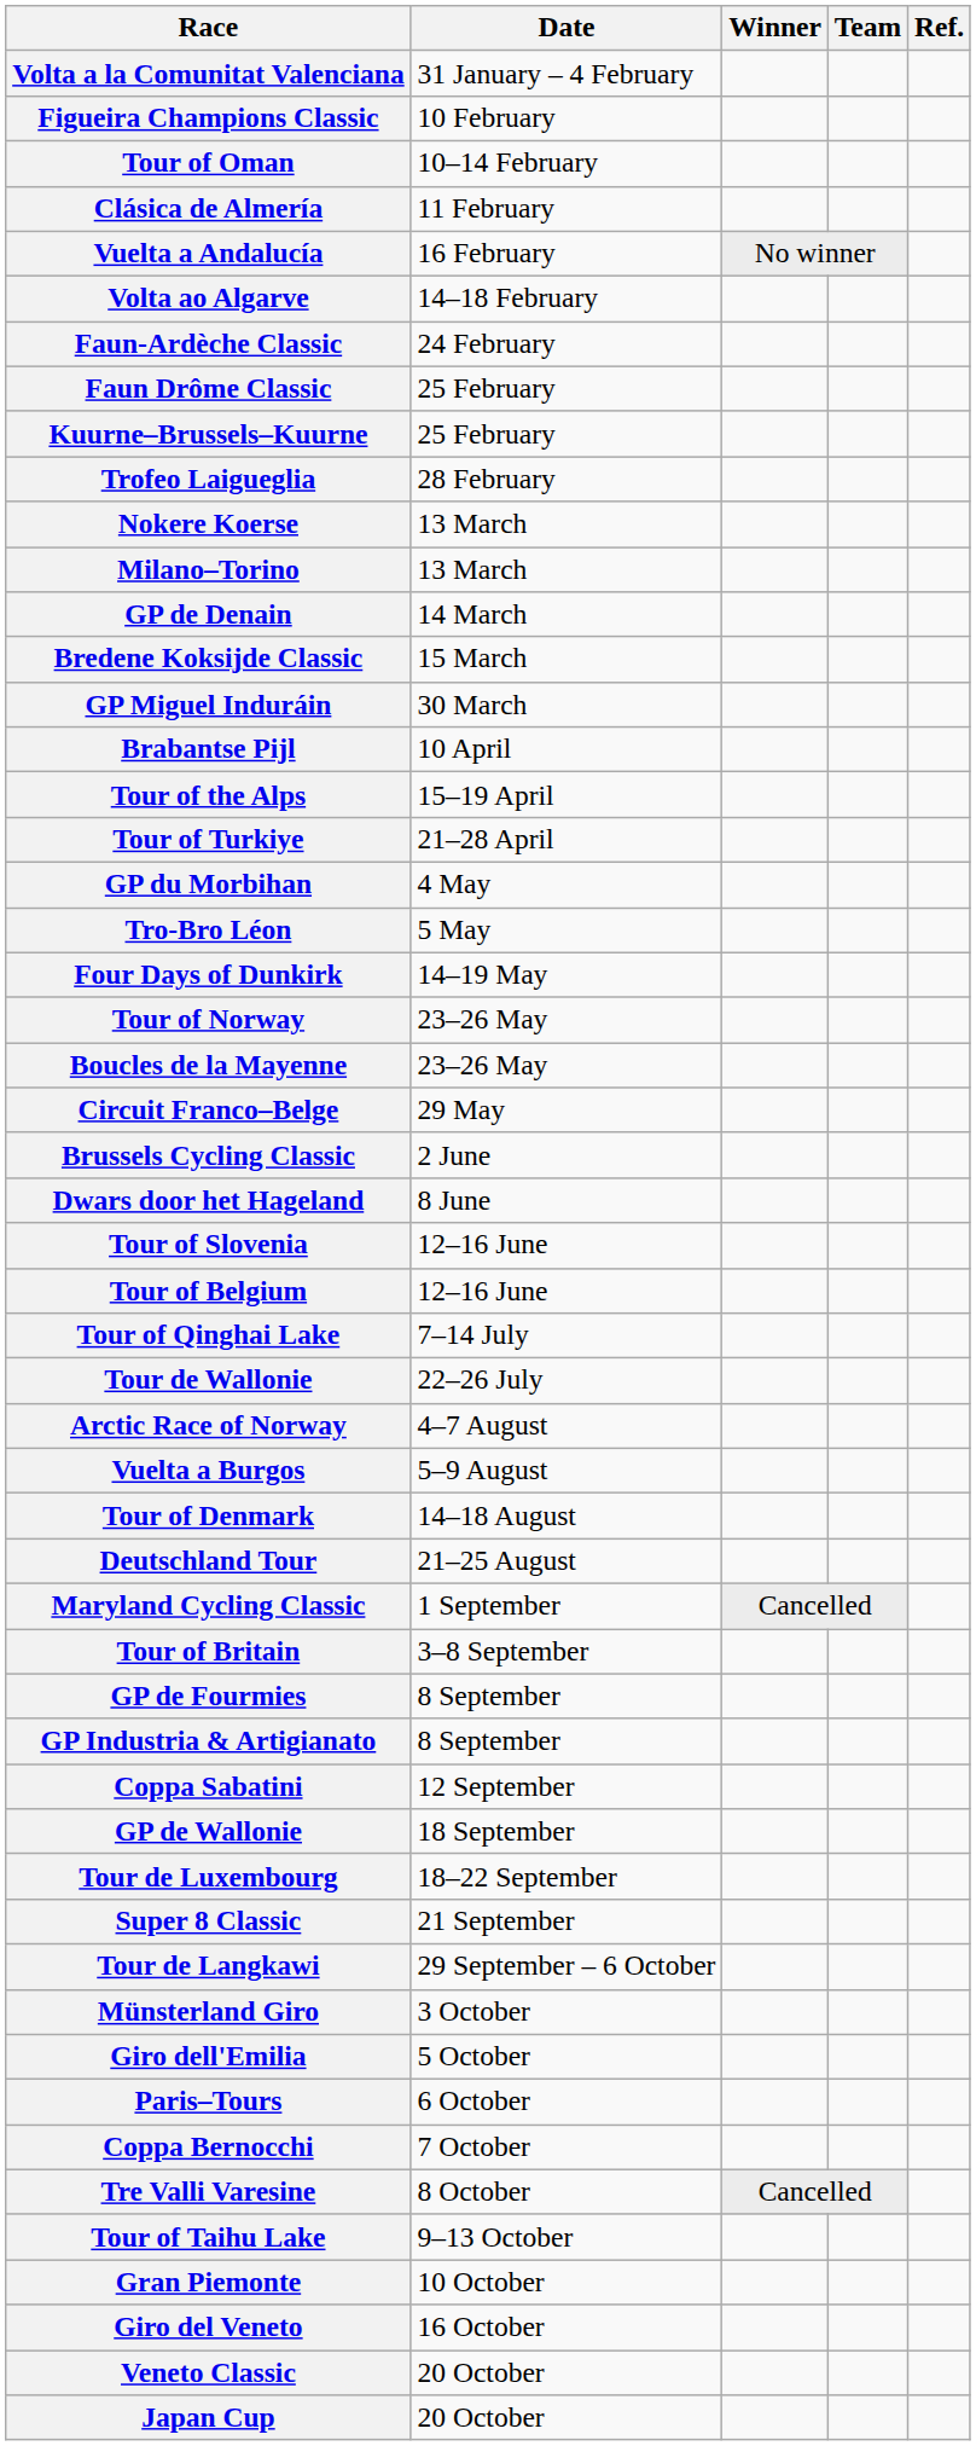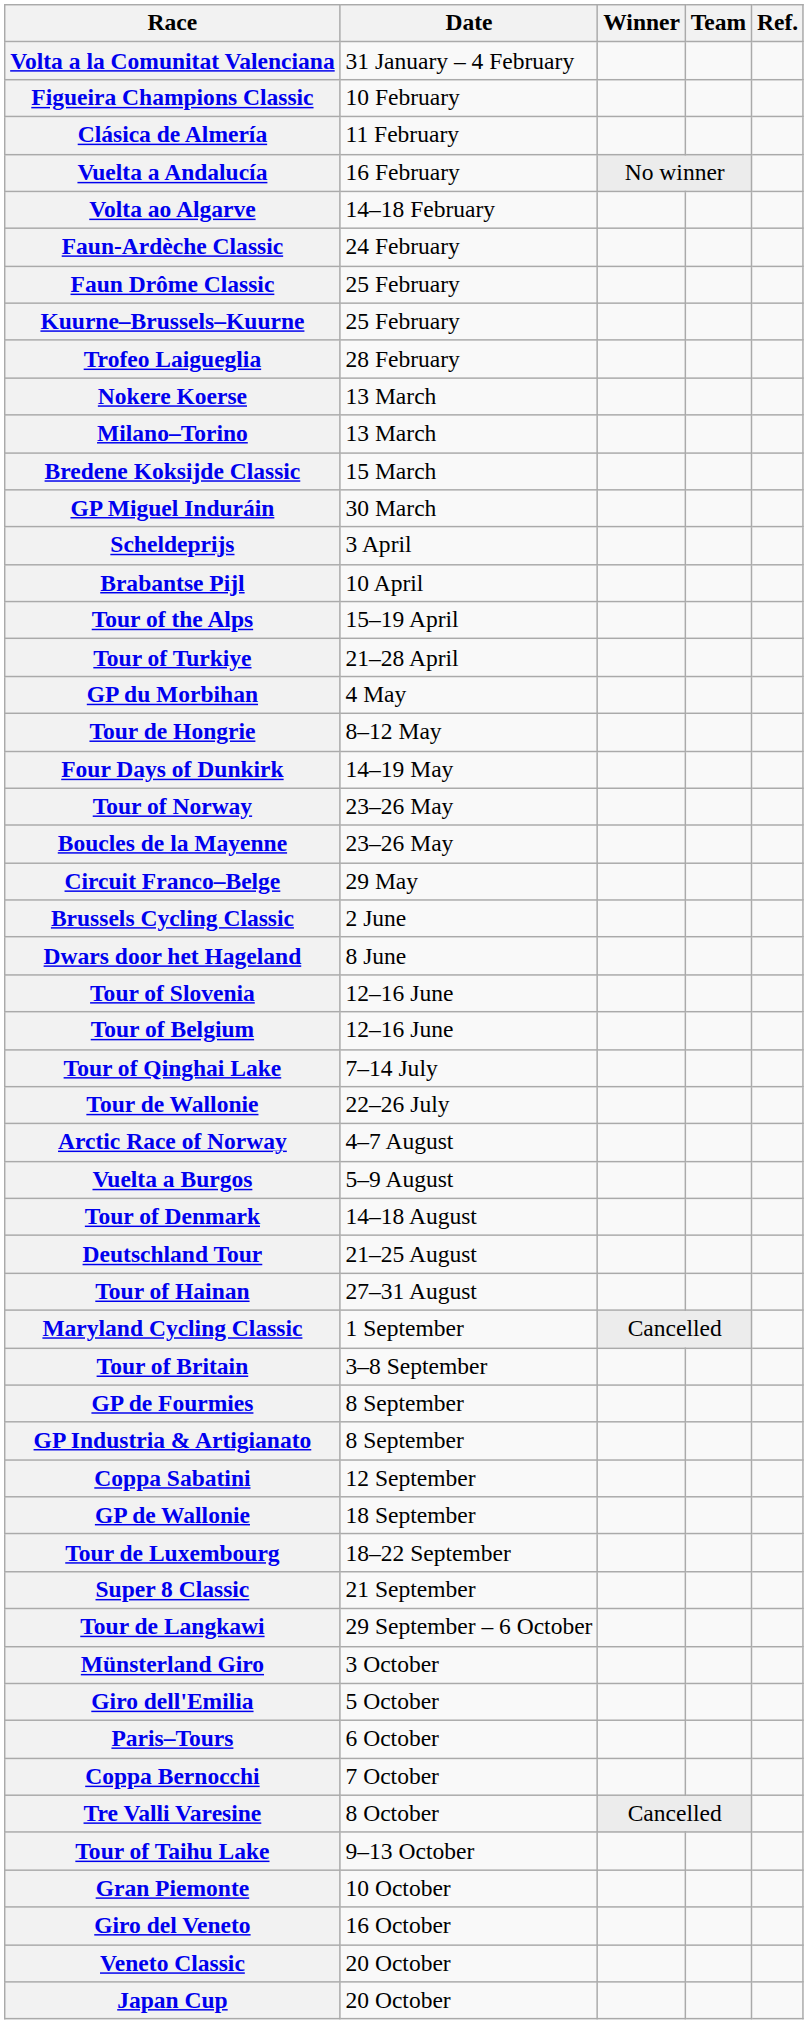- row: Tour of Oman | 10–14 February
- row: GP de Denain | 14 March
+ row: Scheldeprijs | 3 April
- row: Tro-Bro Léon | 5 May
+ row: Tour de Hongrie | 8–12 May
+ row: Tour of Hainan | 27–31 August
